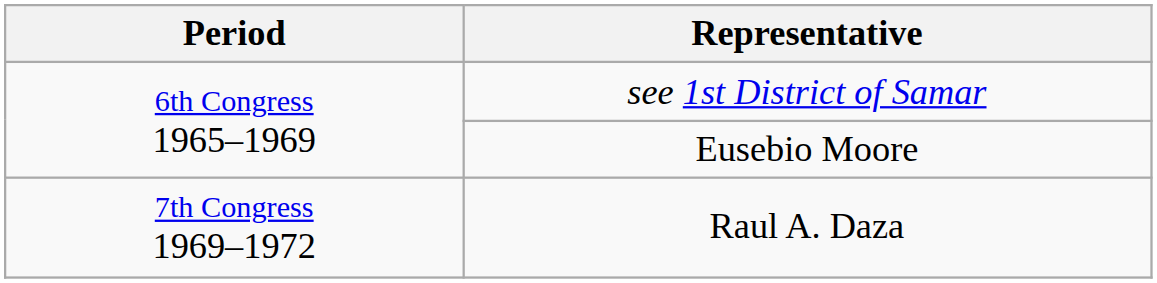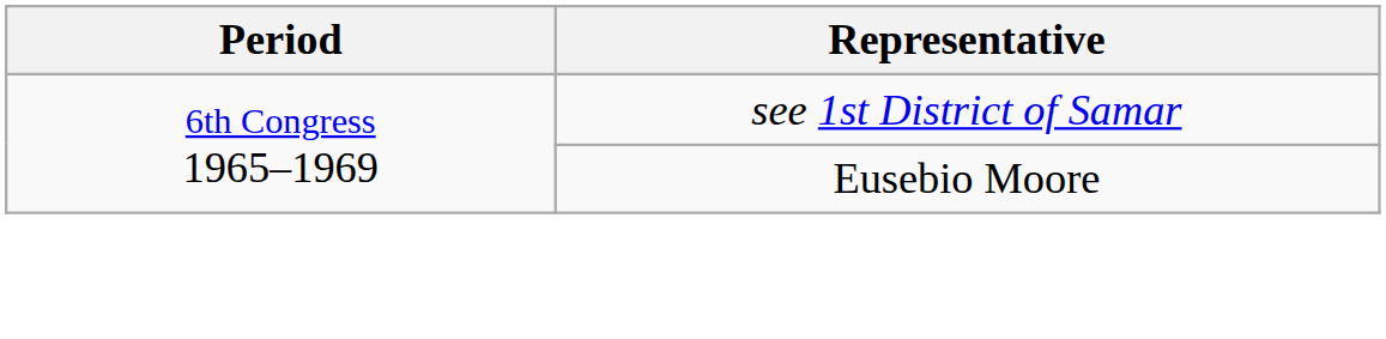- row: 7th Congress 1969–1972 | Raul A. Daza
